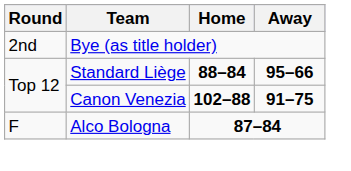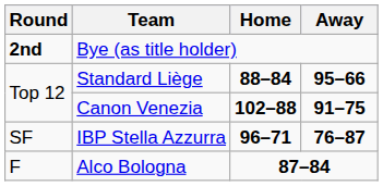Bye (as title holder) | Round: normal -> bold
+ row: SF | IBP Stella Azzurra | 96–71 | 76–87
